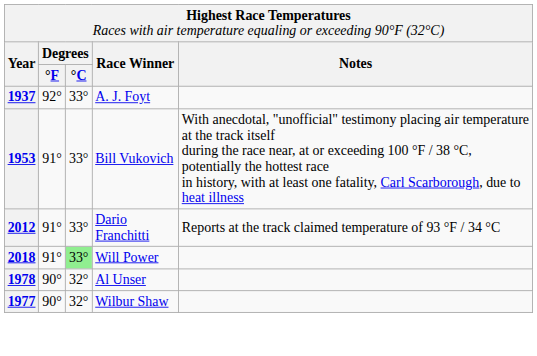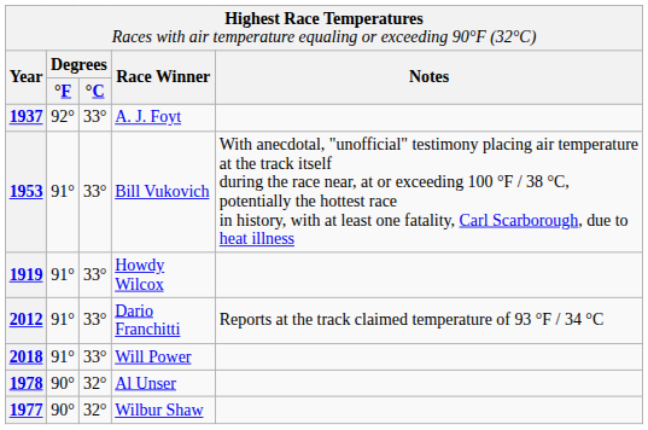+ row: 1919 | 91° | 33° | Howdy Wilcox
2018 | column 3: lightgreen background -> no background
